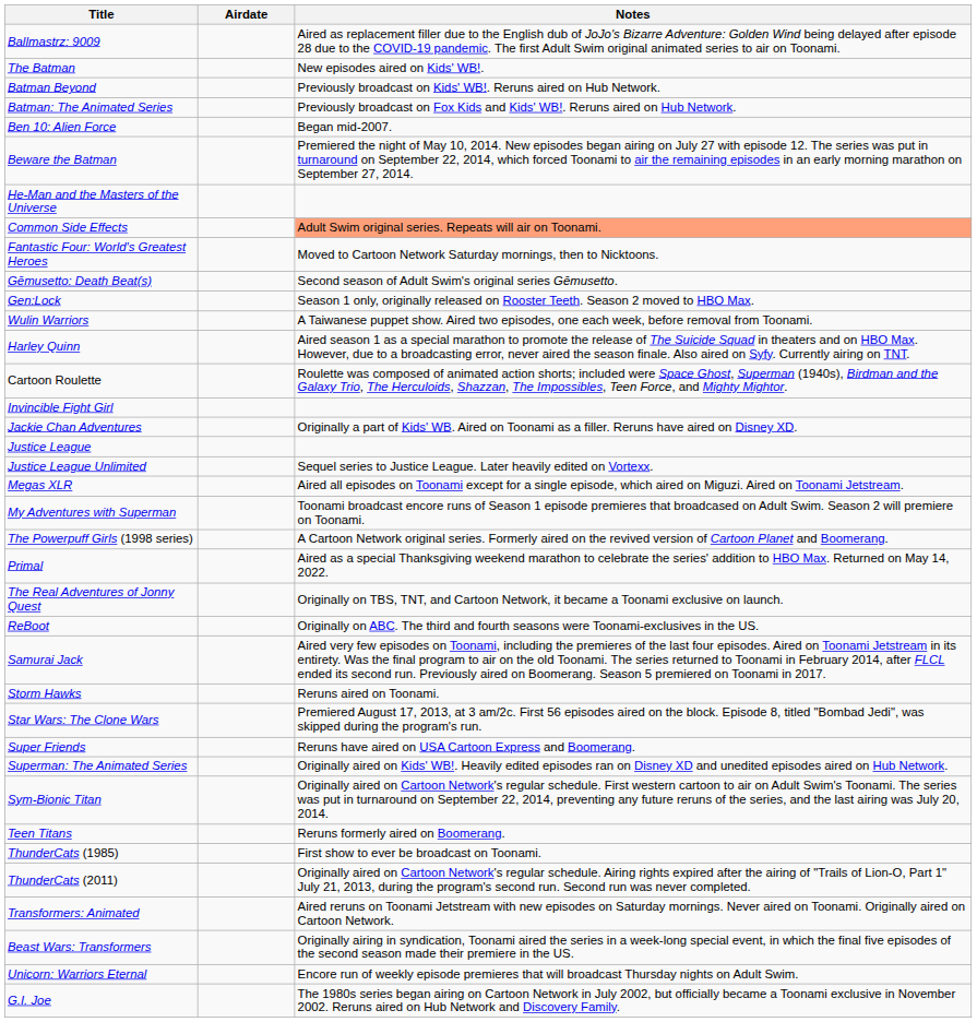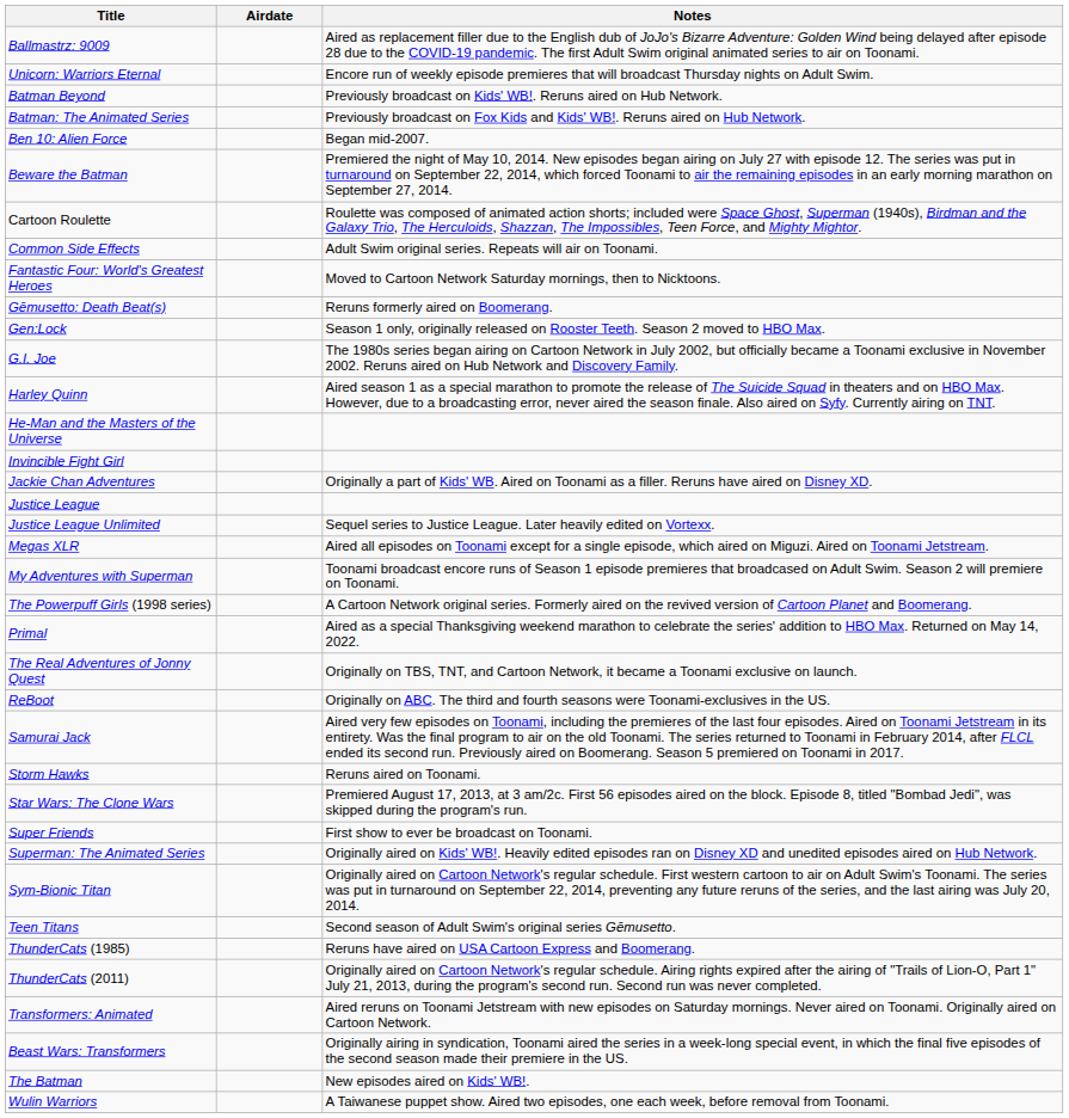rows swapped: The Batman <-> Unicorn: Warriors Eternal
rows swapped: Cartoon Roulette <-> He-Man and the Masters of the Universe
Common Side Effects | Notes: lightsalmon background -> no background
Gēmusetto: Death Beat(s) | Notes: Second season of Adult Swim's original series Gēmusetto. -> Reruns formerly aired on Boomerang.
rows swapped: G.I. Joe <-> Wulin Warriors
Super Friends | Notes: Reruns have aired on USA Cartoon Express and Boomerang. -> First show to ever be broadcast on Toonami.
Teen Titans | Notes: Reruns formerly aired on Boomerang. -> Second season of Adult Swim's original series Gēmusetto.
ThunderCats (1985) | Notes: First show to ever be broadcast on Toonami. -> Reruns have aired on USA Cartoon Express and Boomerang.
